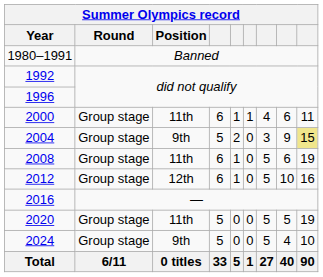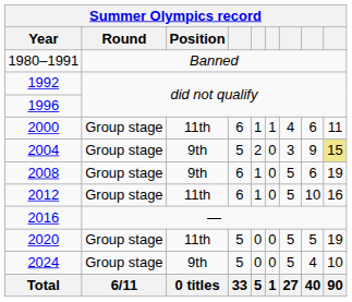2008 | Position: 11th -> 9th
2012 | Position: 12th -> 11th
